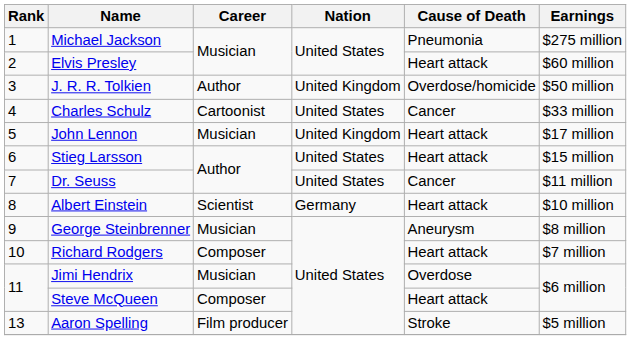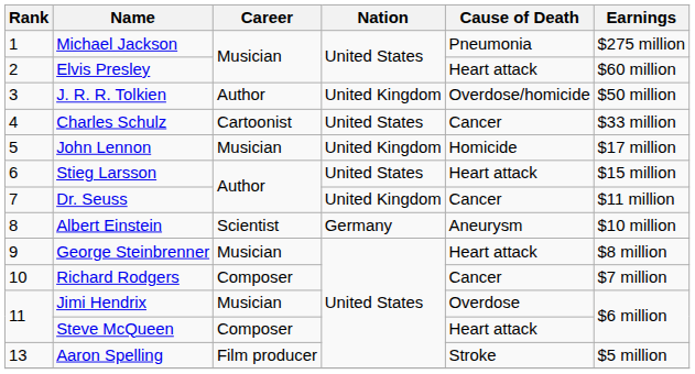John Lennon | Cause of Death: Heart attack -> Homicide
Dr. Seuss | Nation: United States -> United Kingdom
Albert Einstein | Cause of Death: Heart attack -> Aneurysm
George Steinbrenner | Cause of Death: Aneurysm -> Heart attack
Richard Rodgers | Cause of Death: Heart attack -> Cancer
